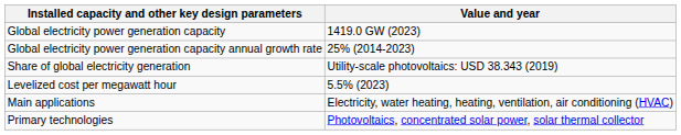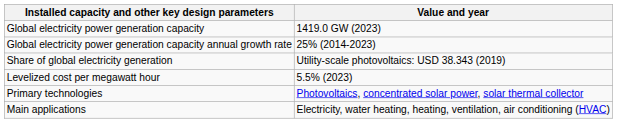rows swapped: Primary technologies <-> Main applications
